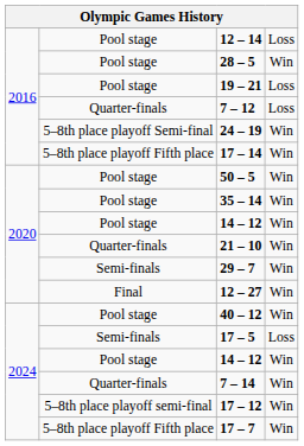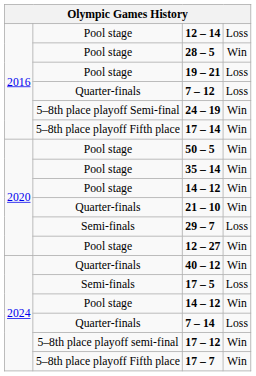29 – 7 | column 4: Win -> Loss
12 – 27 | column 2: Final -> Pool stage
40 – 12 | column 2: Pool stage -> Quarter-finals
7 – 14 | column 4: Win -> Loss
